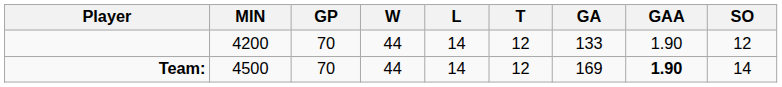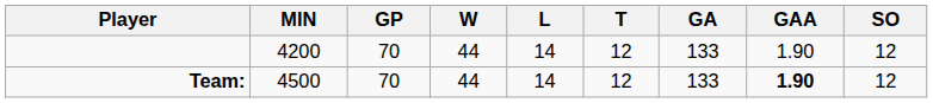Team: | GA: 169 -> 133
Team: | SO: 14 -> 12
